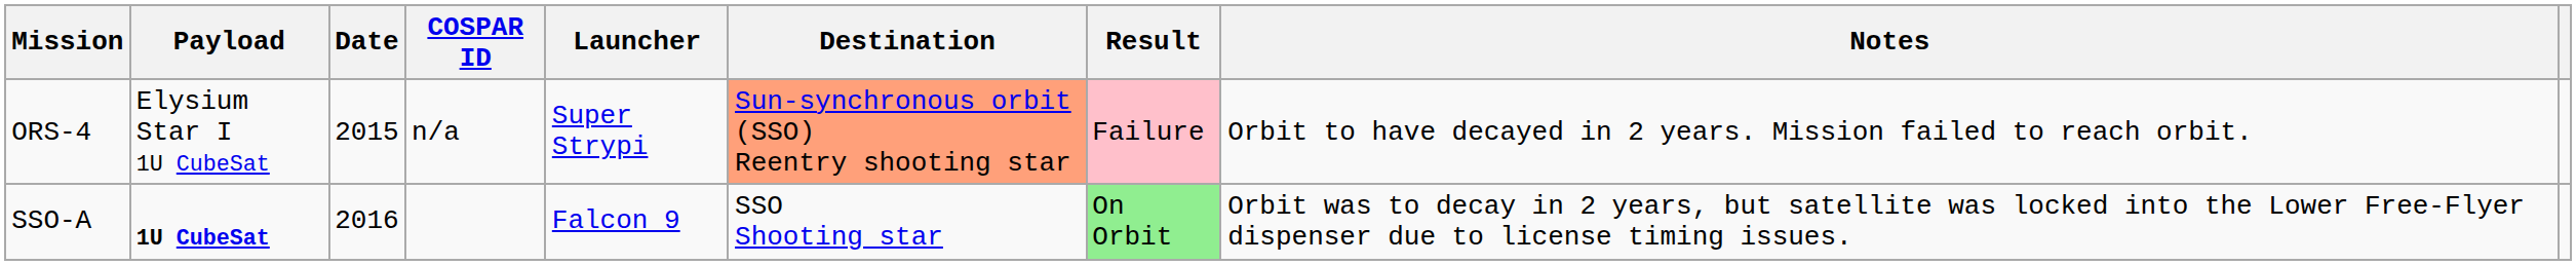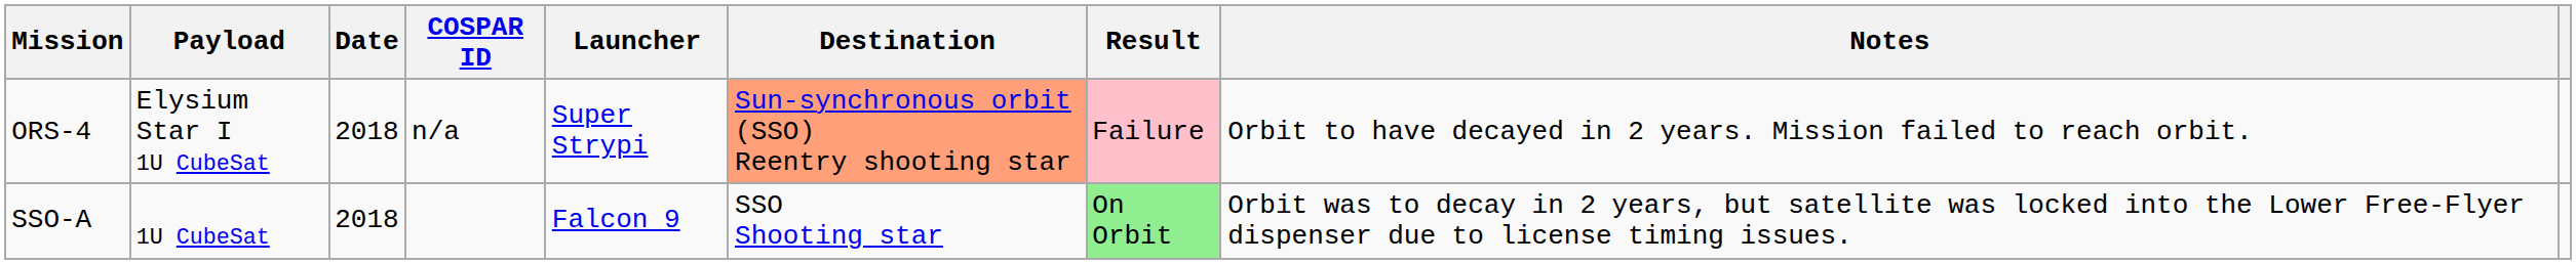ORS-4 | Date: 2015 -> 2018
SSO-A | Payload: bold -> normal
SSO-A | Date: 2016 -> 2018
